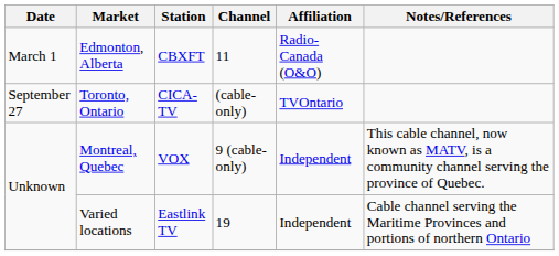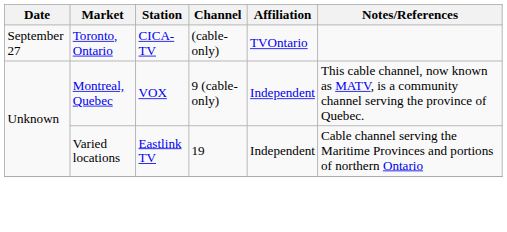- row: March 1 | Edmonton, Alberta | CBXFT | 11 | Radio-Canada (O&O)
